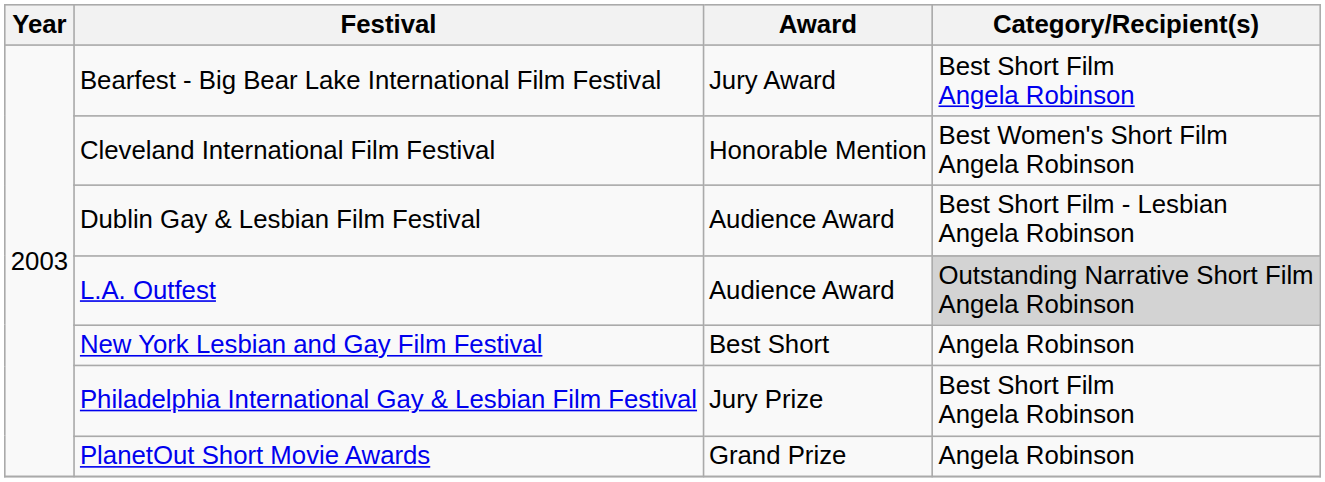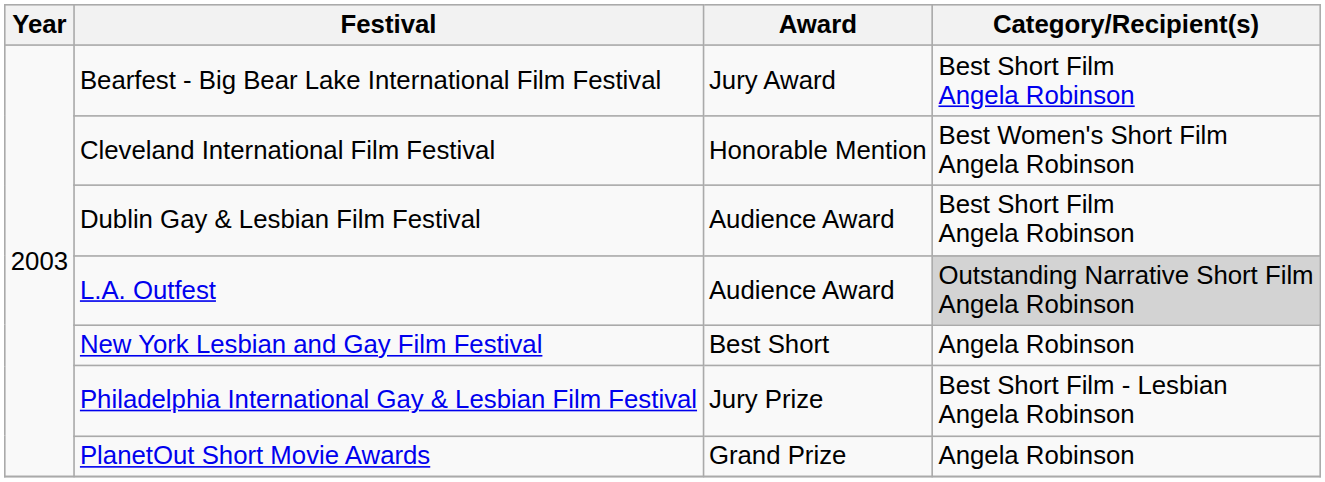Dublin Gay & Lesbian Film Festival | Category/Recipient(s): Best Short Film - Lesbian Angela Robinson -> Best Short Film Angela Robinson
Philadelphia International Gay & Lesbian Film Festival | Category/Recipient(s): Best Short Film Angela Robinson -> Best Short Film - Lesbian Angela Robinson
